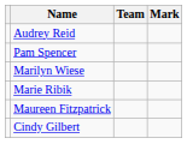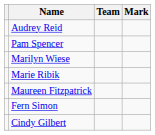+ row: Fern Simon
